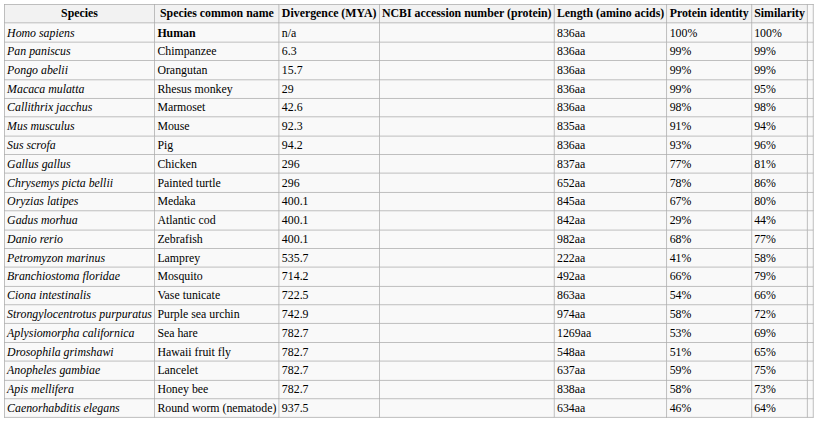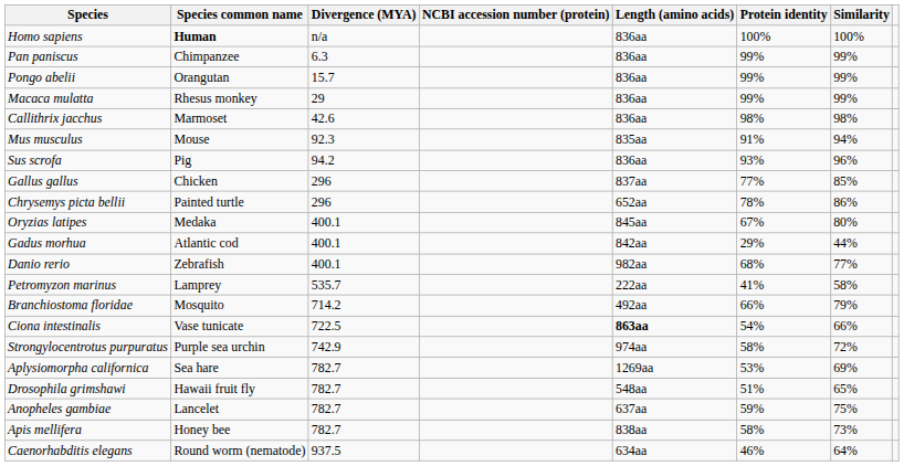Macaca mulatta | Similarity: 95% -> 99%
Gallus gallus | Similarity: 81% -> 85%
Ciona intestinalis | Length (amino acids): normal -> bold
